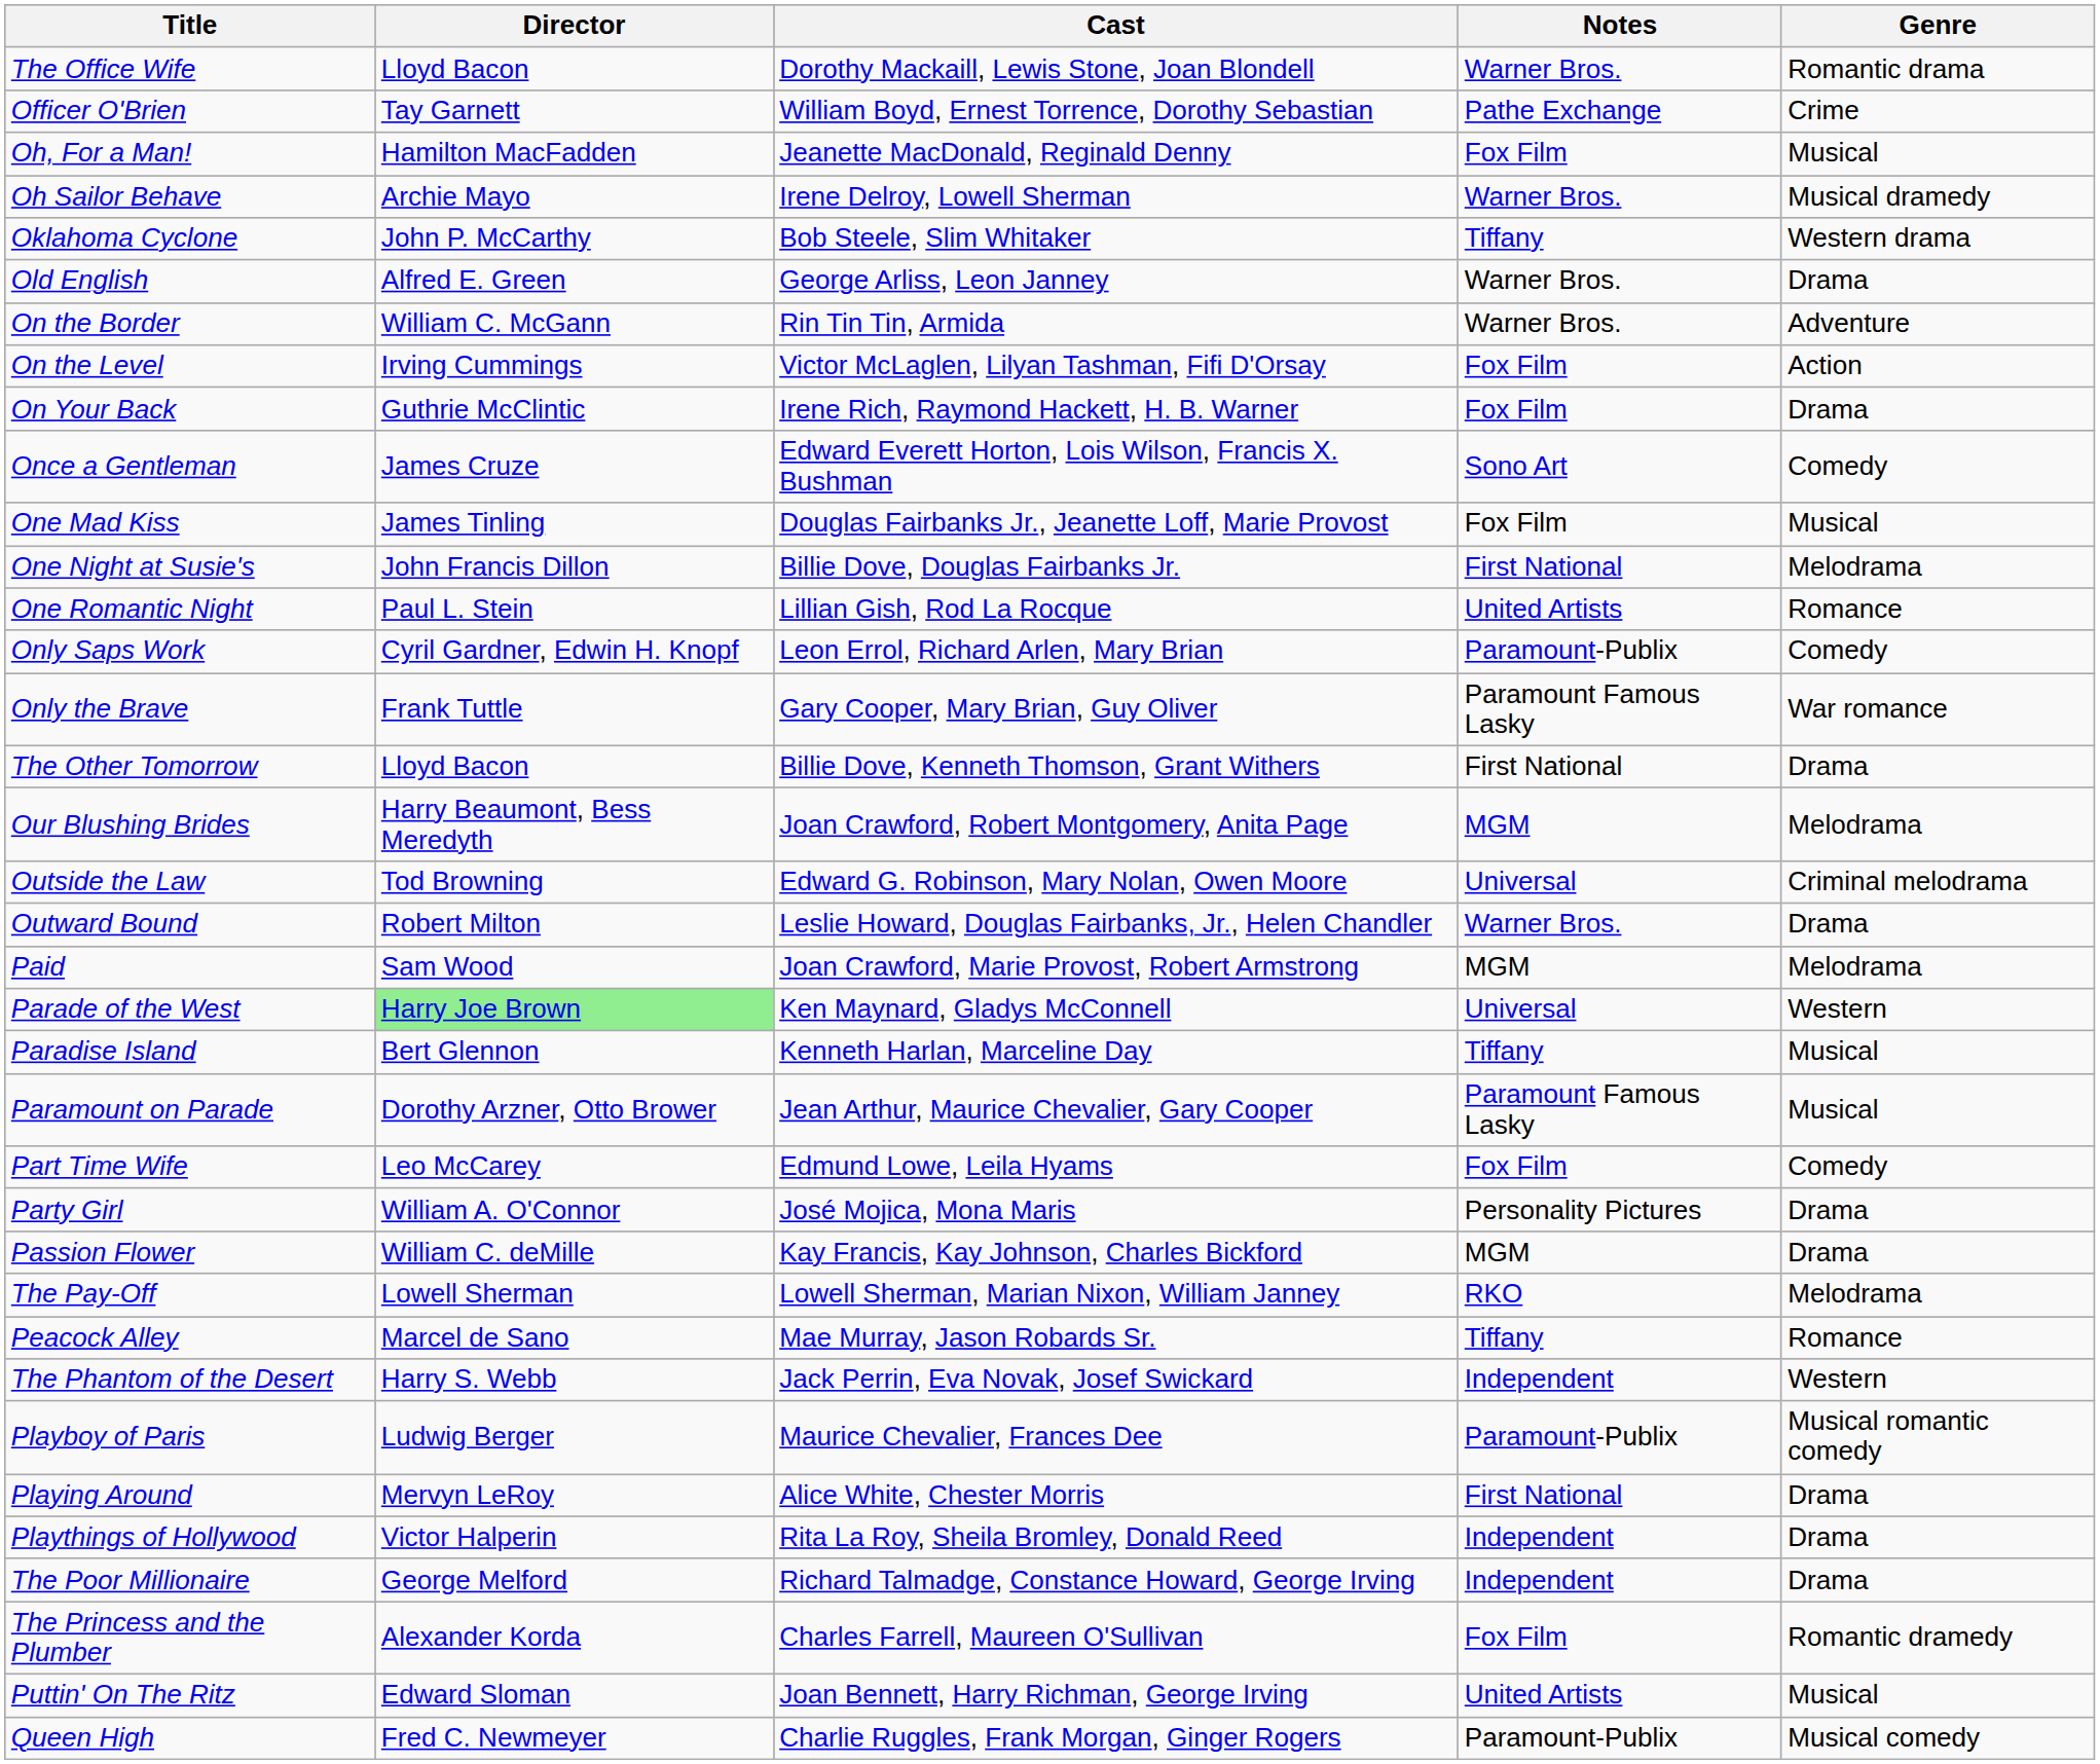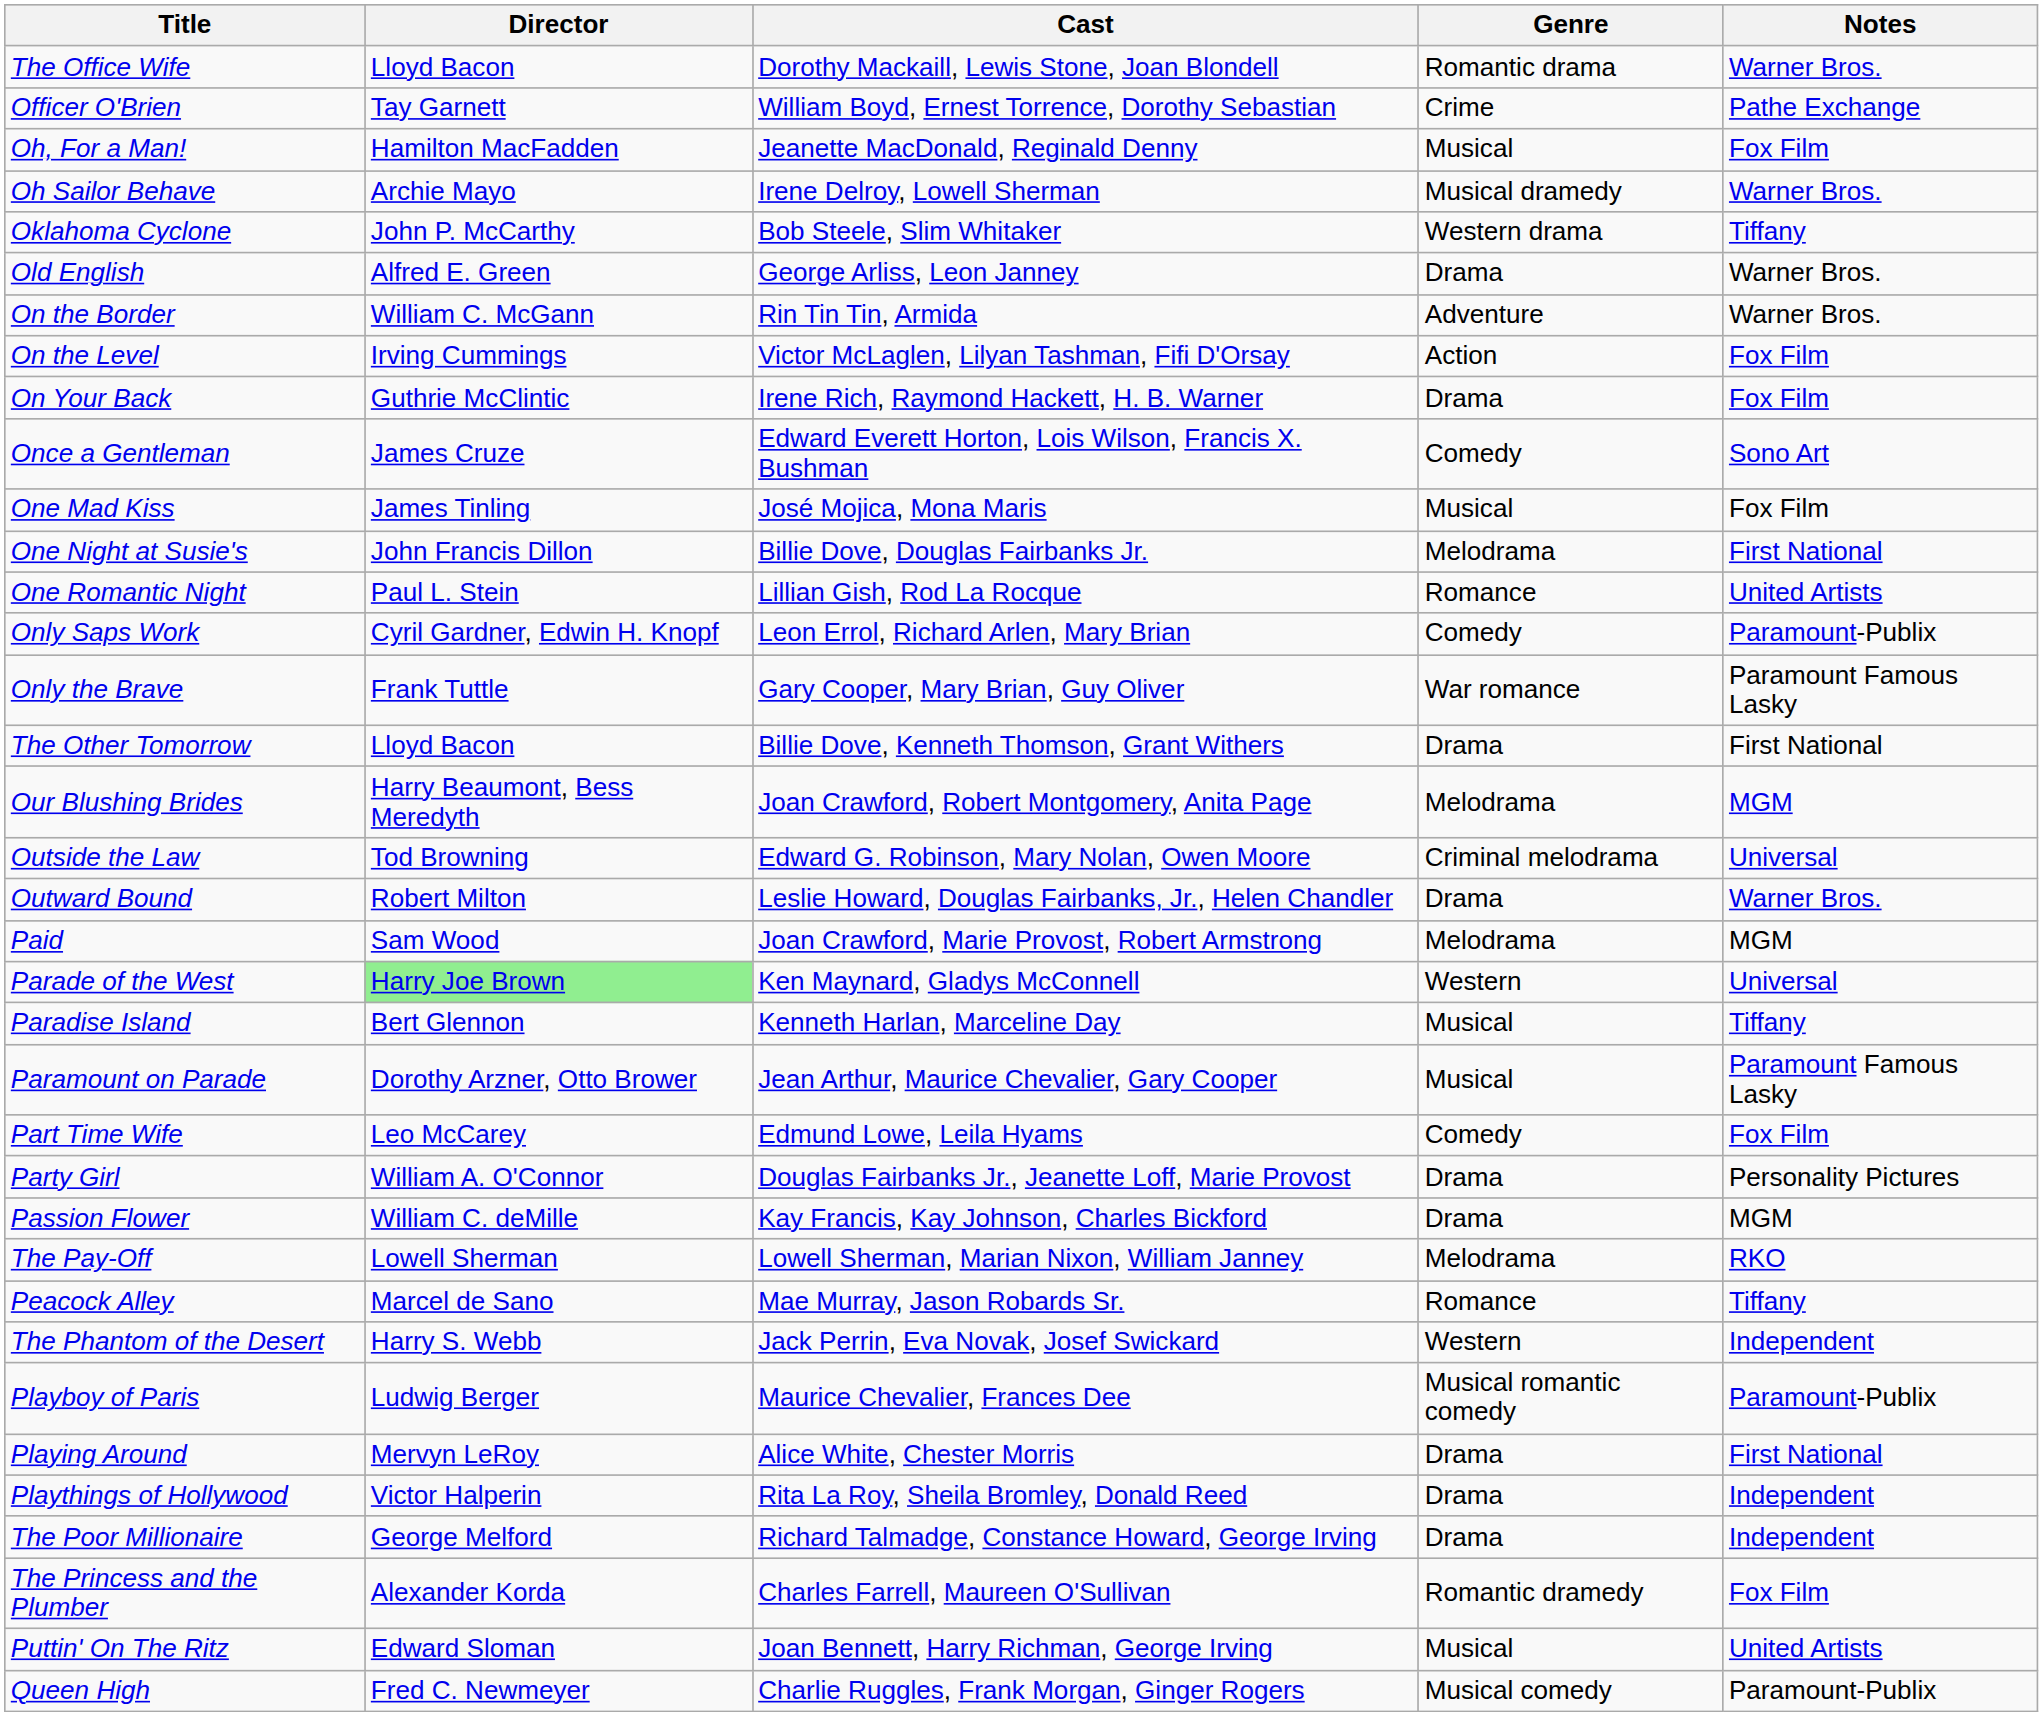columns swapped: Genre <-> Notes
One Mad Kiss | Cast: Douglas Fairbanks Jr., Jeanette Loff, Marie Provost -> José Mojica, Mona Maris
Party Girl | Cast: José Mojica, Mona Maris -> Douglas Fairbanks Jr., Jeanette Loff, Marie Provost
